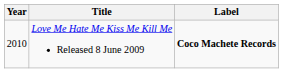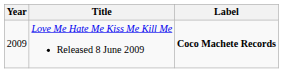Love Me Hate Me Kiss Me Kill Me Released 8 June 2009 | Year: 2010 -> 2009
